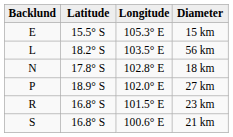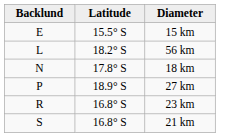- column: Longitude | 105.3° E | 103.5° E | 102.8° E | 102.0° E | 101.5° E | 100.6° E
